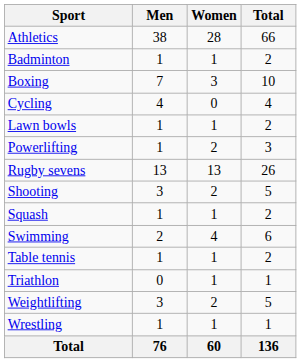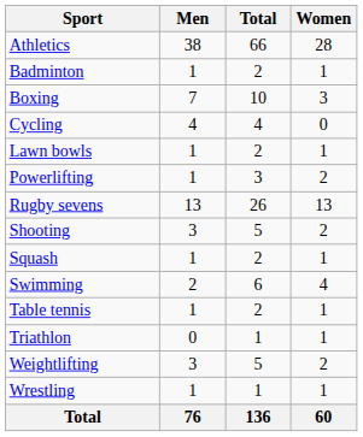columns swapped: Women <-> Total
